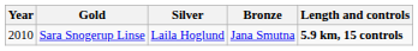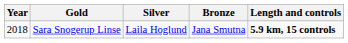Sara Snogerup Linse | Year: 2010 -> 2018
